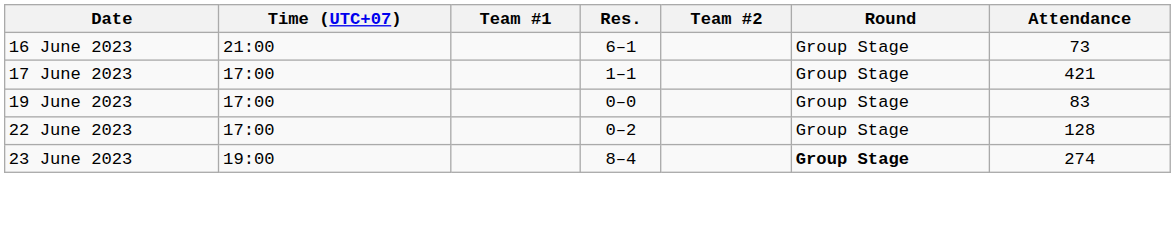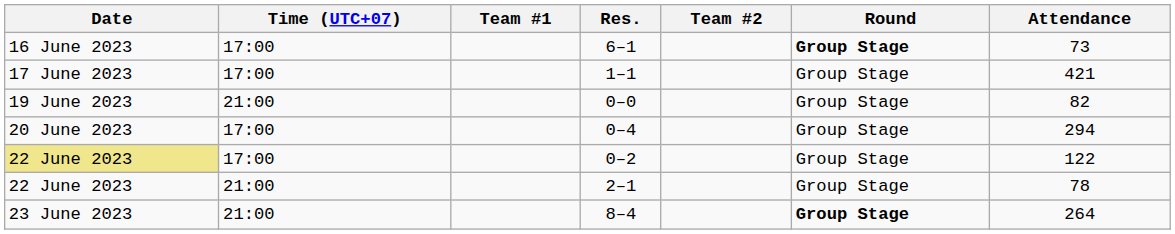6–1 | Time (UTC+07): 21:00 -> 17:00
6–1 | Round: normal -> bold
0–0 | Time (UTC+07): 17:00 -> 21:00
0–0 | Attendance: 83 -> 82
+ row: 20 June 2023 | 17:00 | 0–4 | Group Stage | 294
0–2 | Date: no background -> khaki background
0–2 | Attendance: 128 -> 122
+ row: 22 June 2023 | 21:00 | 2–1 | Group Stage | 78
8–4 | Time (UTC+07): 19:00 -> 21:00
8–4 | Attendance: 274 -> 264
